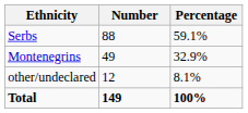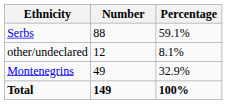rows swapped: Montenegrins <-> other/undeclared
